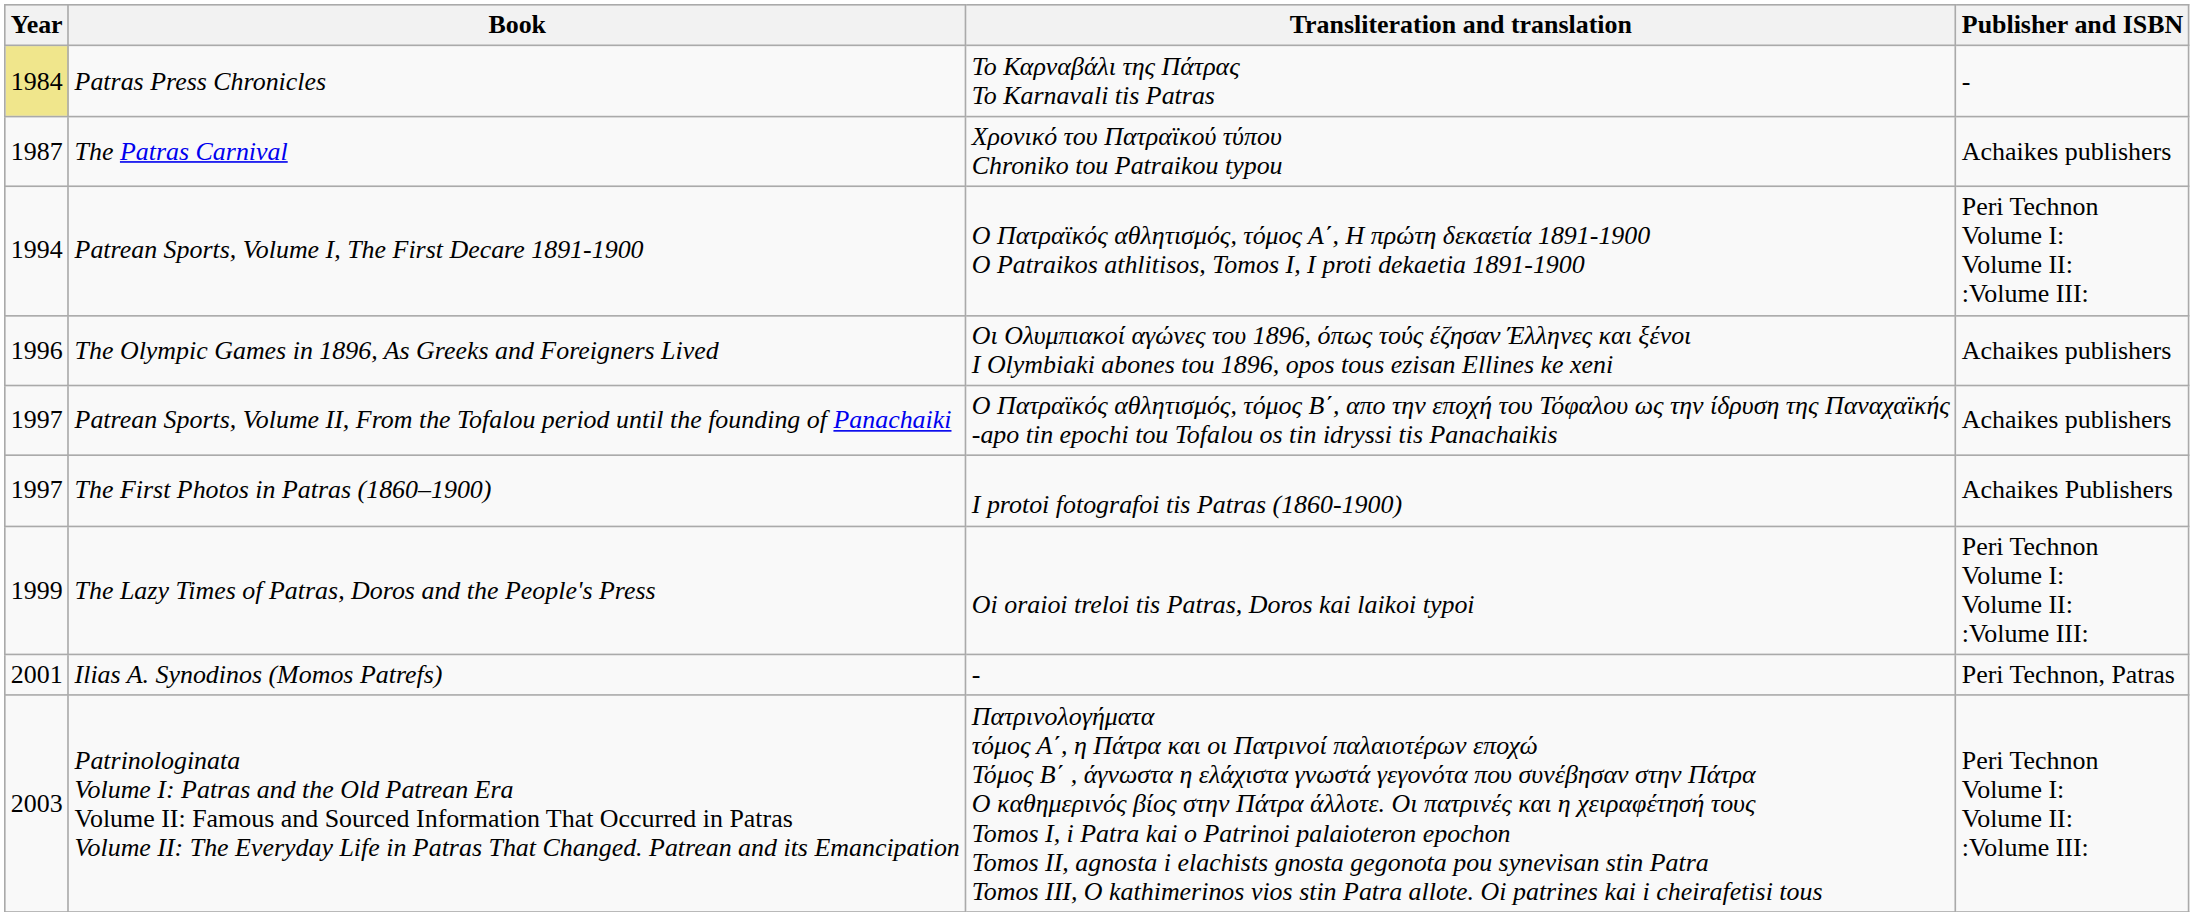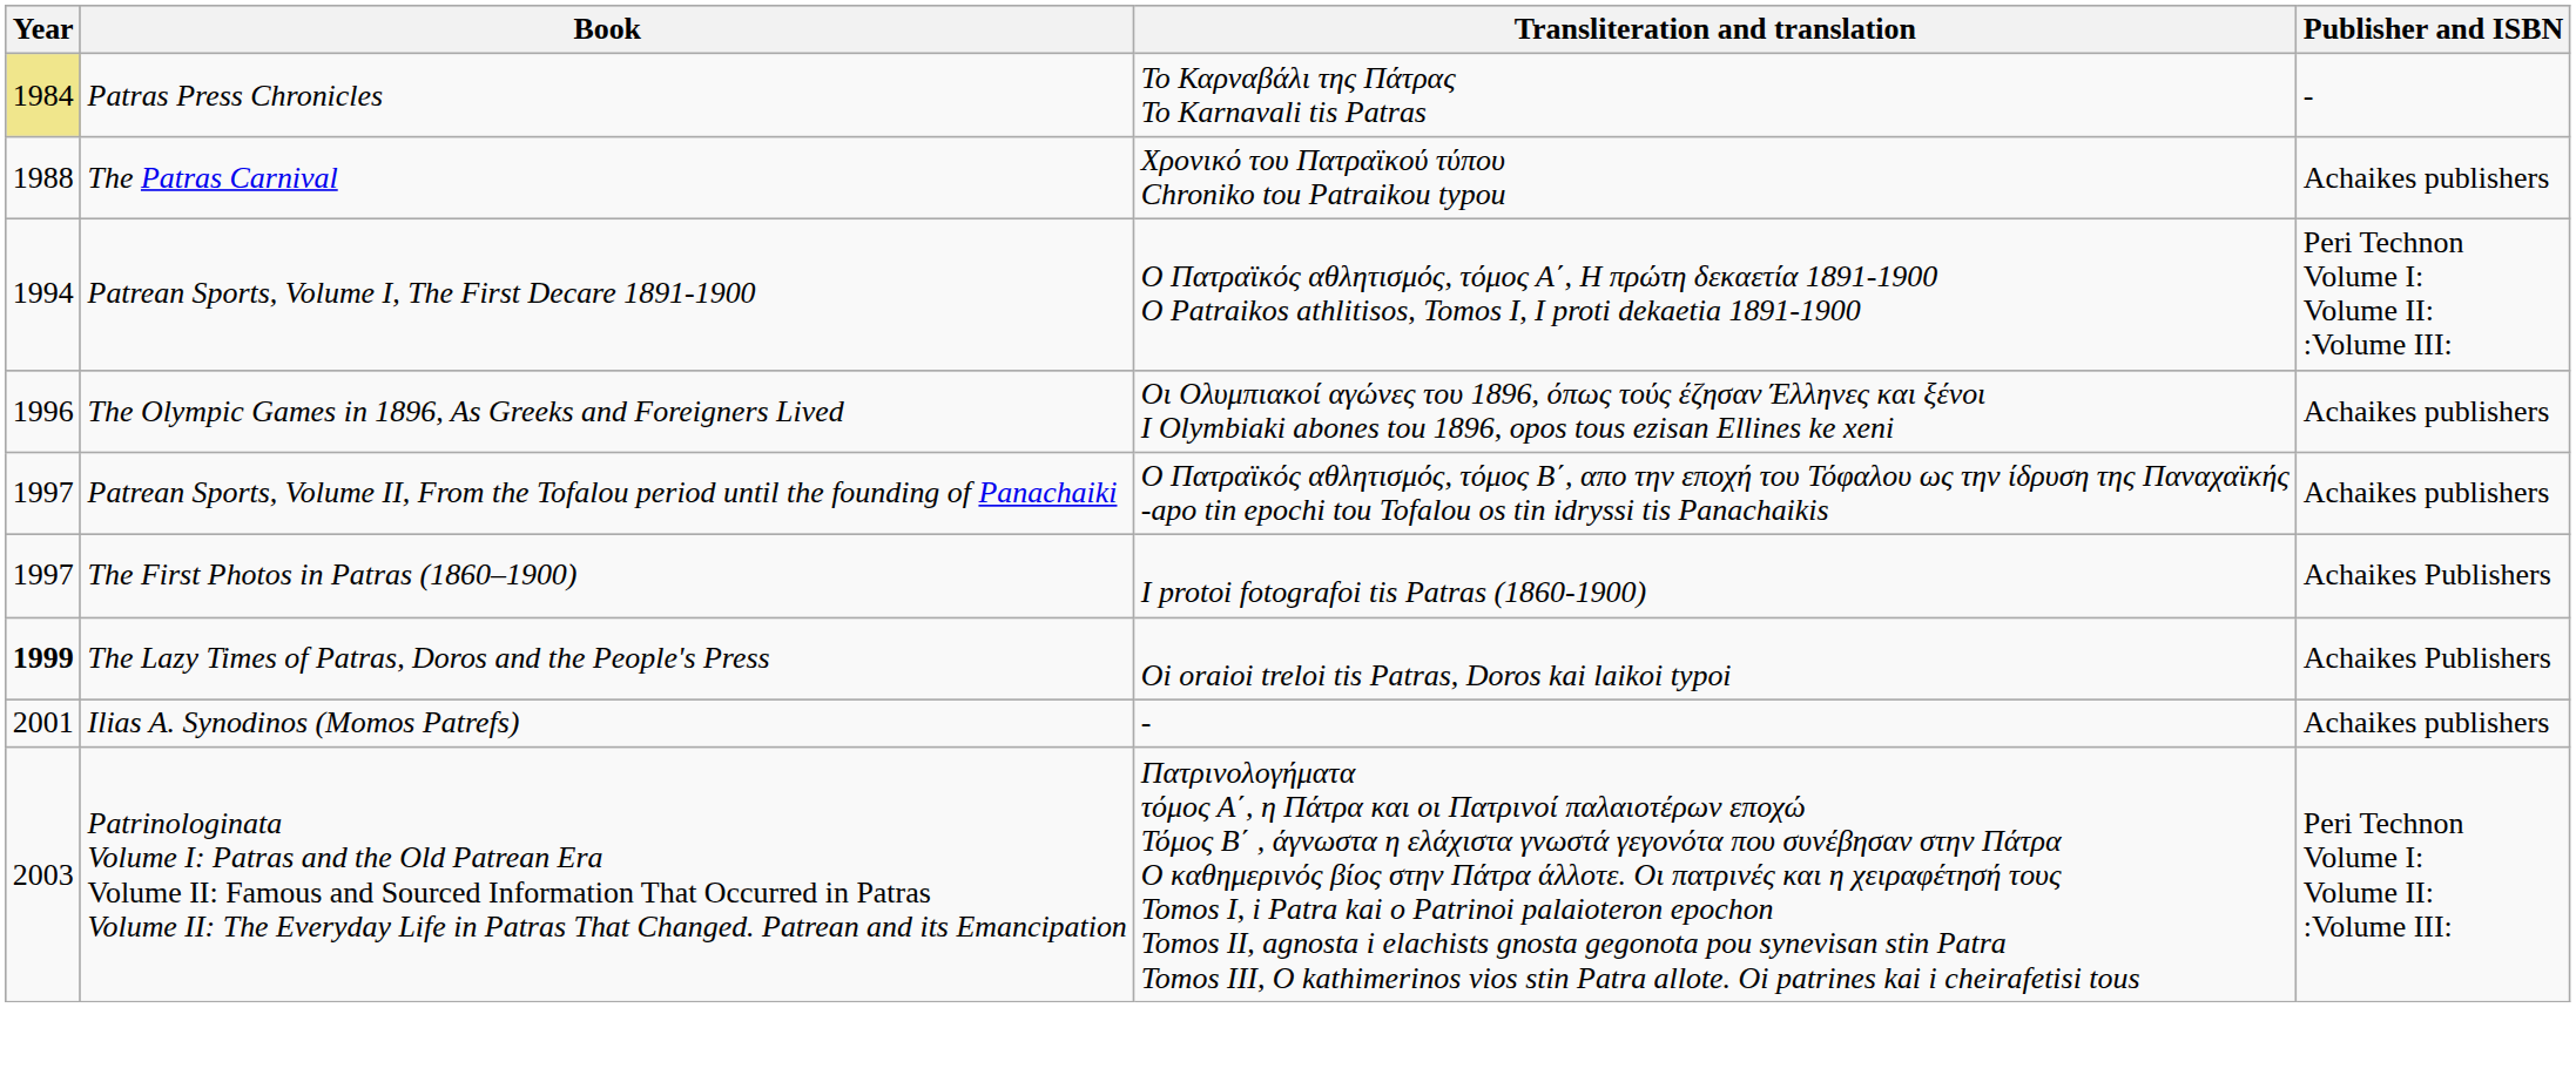The Patras Carnival | Year: 1987 -> 1988
The Lazy Times of Patras, Doros and the People's Press | Year: normal -> bold
The Lazy Times of Patras, Doros and the People's Press | Publisher and ISBN: Peri Technon Volume I: Volume II: :Volume III: -> Achaikes Publishers
Ilias A. Synodinos (Momos Patrefs) | Publisher and ISBN: Peri Technon, Patras -> Achaikes publishers
